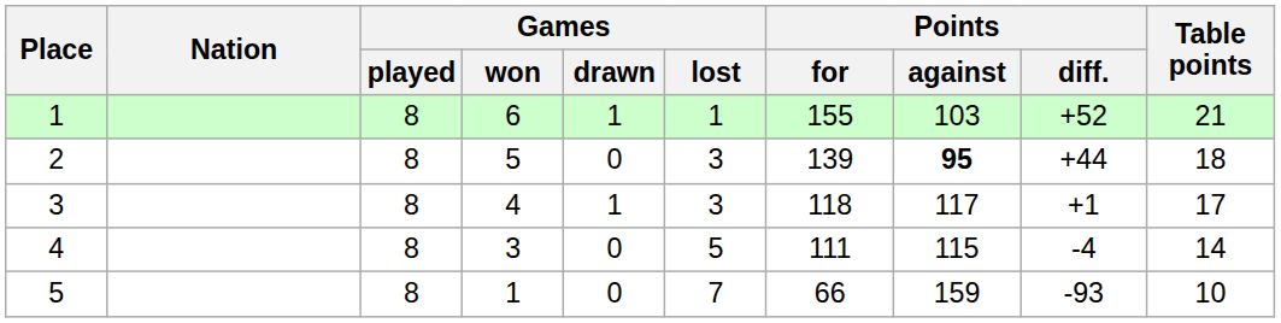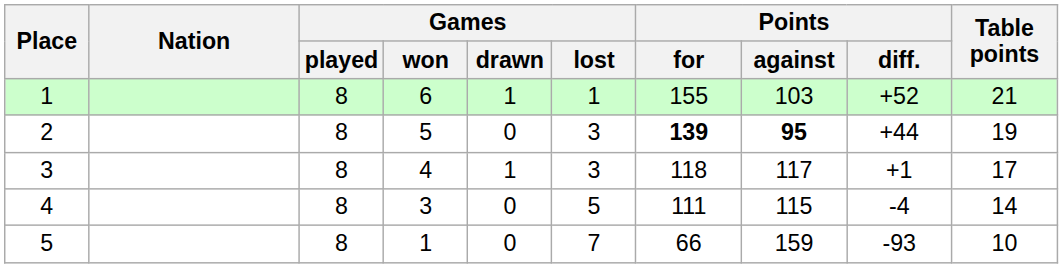2 | Points / for: normal -> bold
2 | Table points: 18 -> 19
